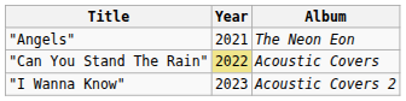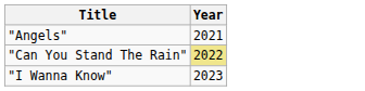- column: Album | The Neon Eon | Acoustic Covers | Acoustic Covers 2
